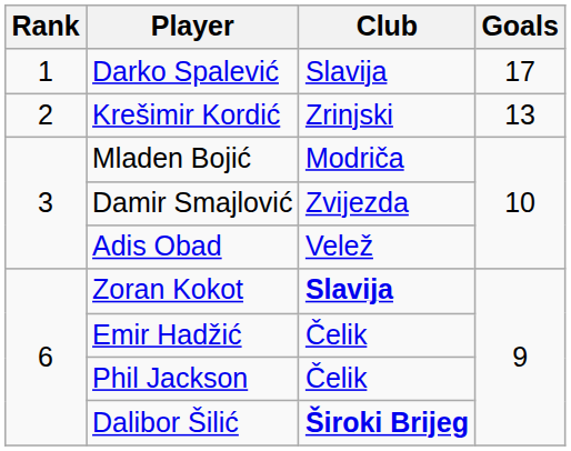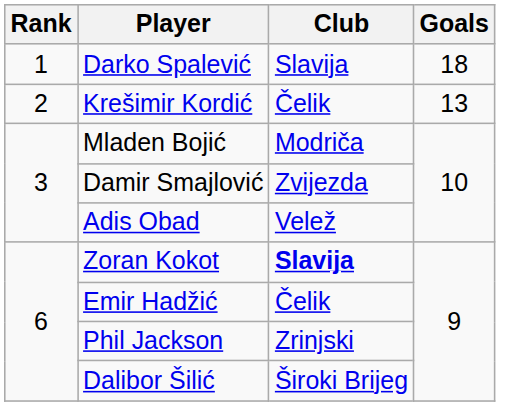Darko Spalević | Goals: 17 -> 18
Krešimir Kordić | Club: Zrinjski -> Čelik
Phil Jackson | Club: Čelik -> Zrinjski
Dalibor Šilić | Club: bold -> normal
